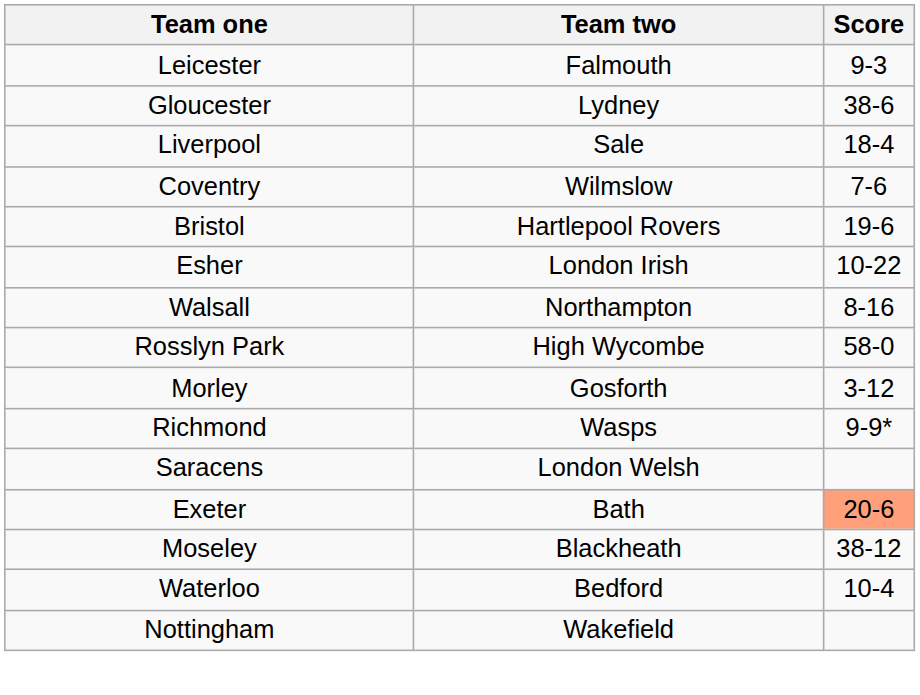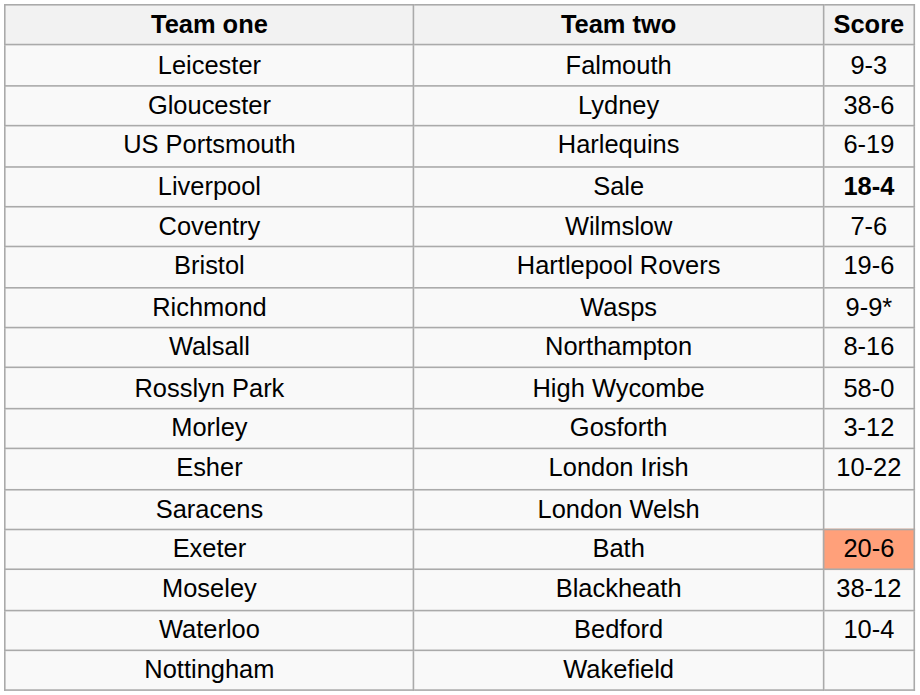+ row: US Portsmouth | Harlequins | 6-19
Liverpool | Score: normal -> bold
rows swapped: Richmond <-> Esher
